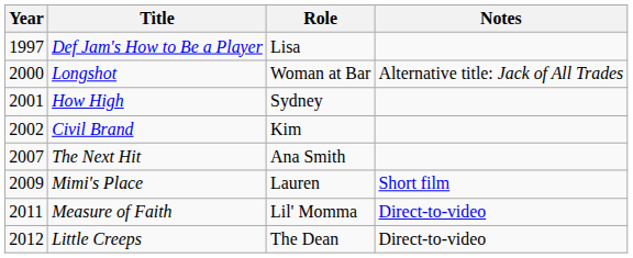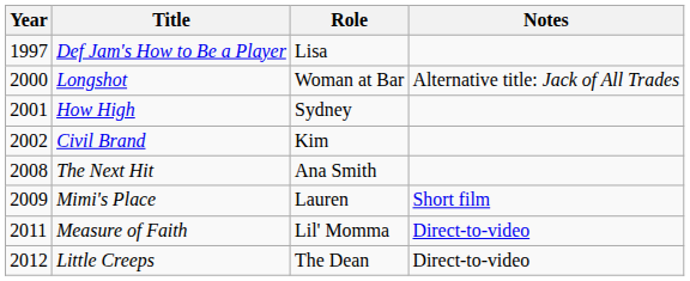The Next Hit | Year: 2007 -> 2008
